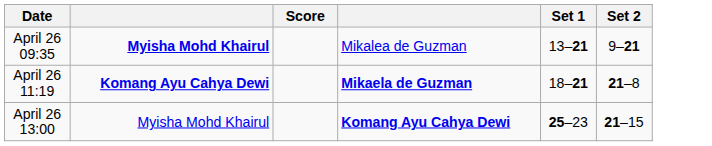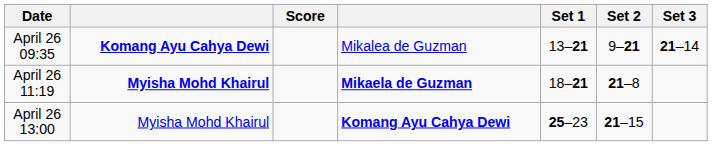+ column: Set 3 | 21–14
April 26 09:35 | column 2: Myisha Mohd Khairul -> Komang Ayu Cahya Dewi
April 26 11:19 | column 2: Komang Ayu Cahya Dewi -> Myisha Mohd Khairul
